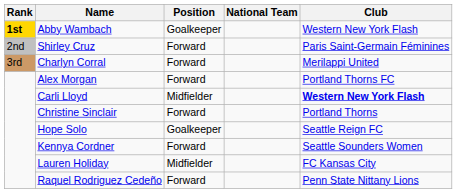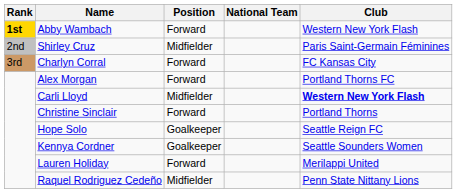Abby Wambach | Position: Goalkeeper -> Forward
Shirley Cruz | Position: Forward -> Midfielder
Charlyn Corral | Club: Merilappi United -> FC Kansas City
Kennya Cordner | Position: Forward -> Goalkeeper
Lauren Holiday | Position: Midfielder -> Forward
Lauren Holiday | Club: FC Kansas City -> Merilappi United
Raquel Rodriguez Cedeño | Position: Forward -> Midfielder
